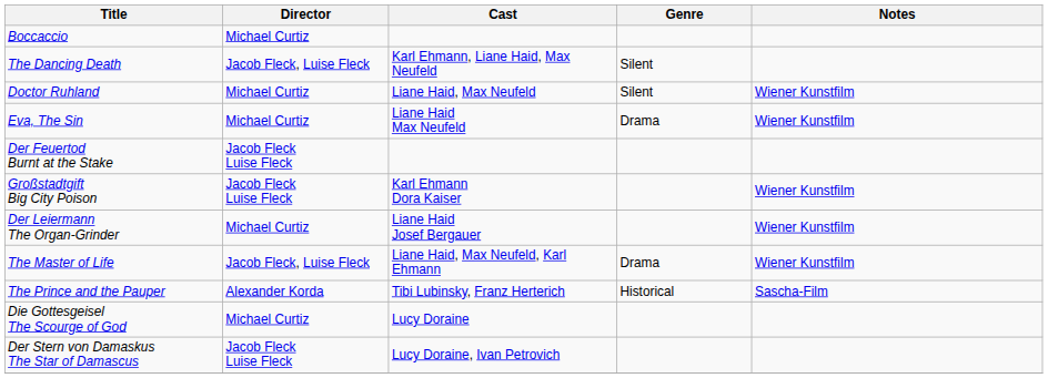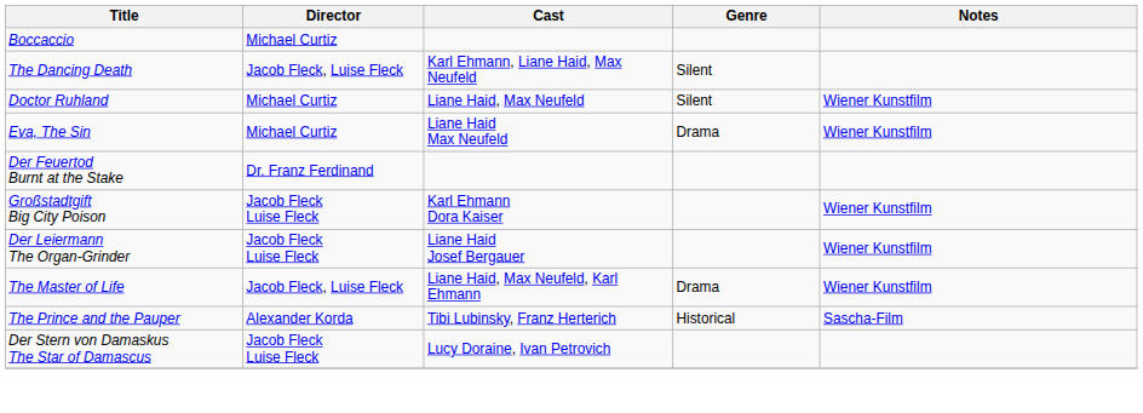Der Feuertod Burnt at the Stake | Director: Jacob Fleck Luise Fleck -> Dr. Franz Ferdinand
Der Leiermann The Organ-Grinder | Director: Michael Curtiz -> Jacob Fleck Luise Fleck
- row: Die Gottesgeisel The Scourge of God | Michael Curtiz | Lucy Doraine
